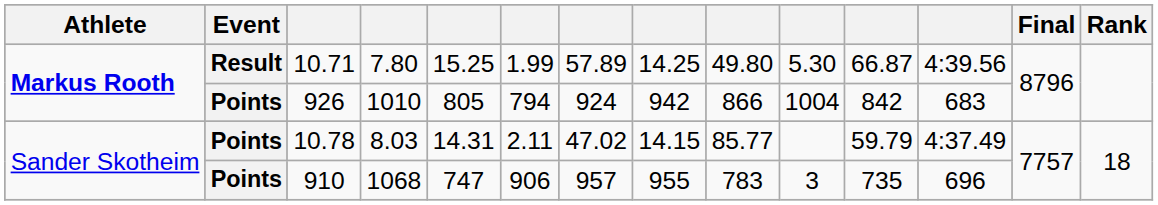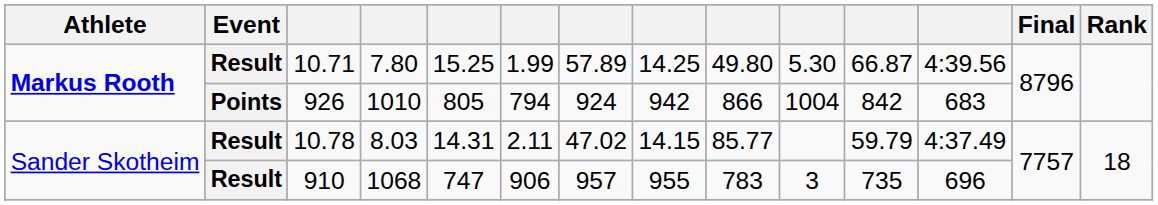10.78 | Event: Points -> Result
910 | Event: Points -> Result
